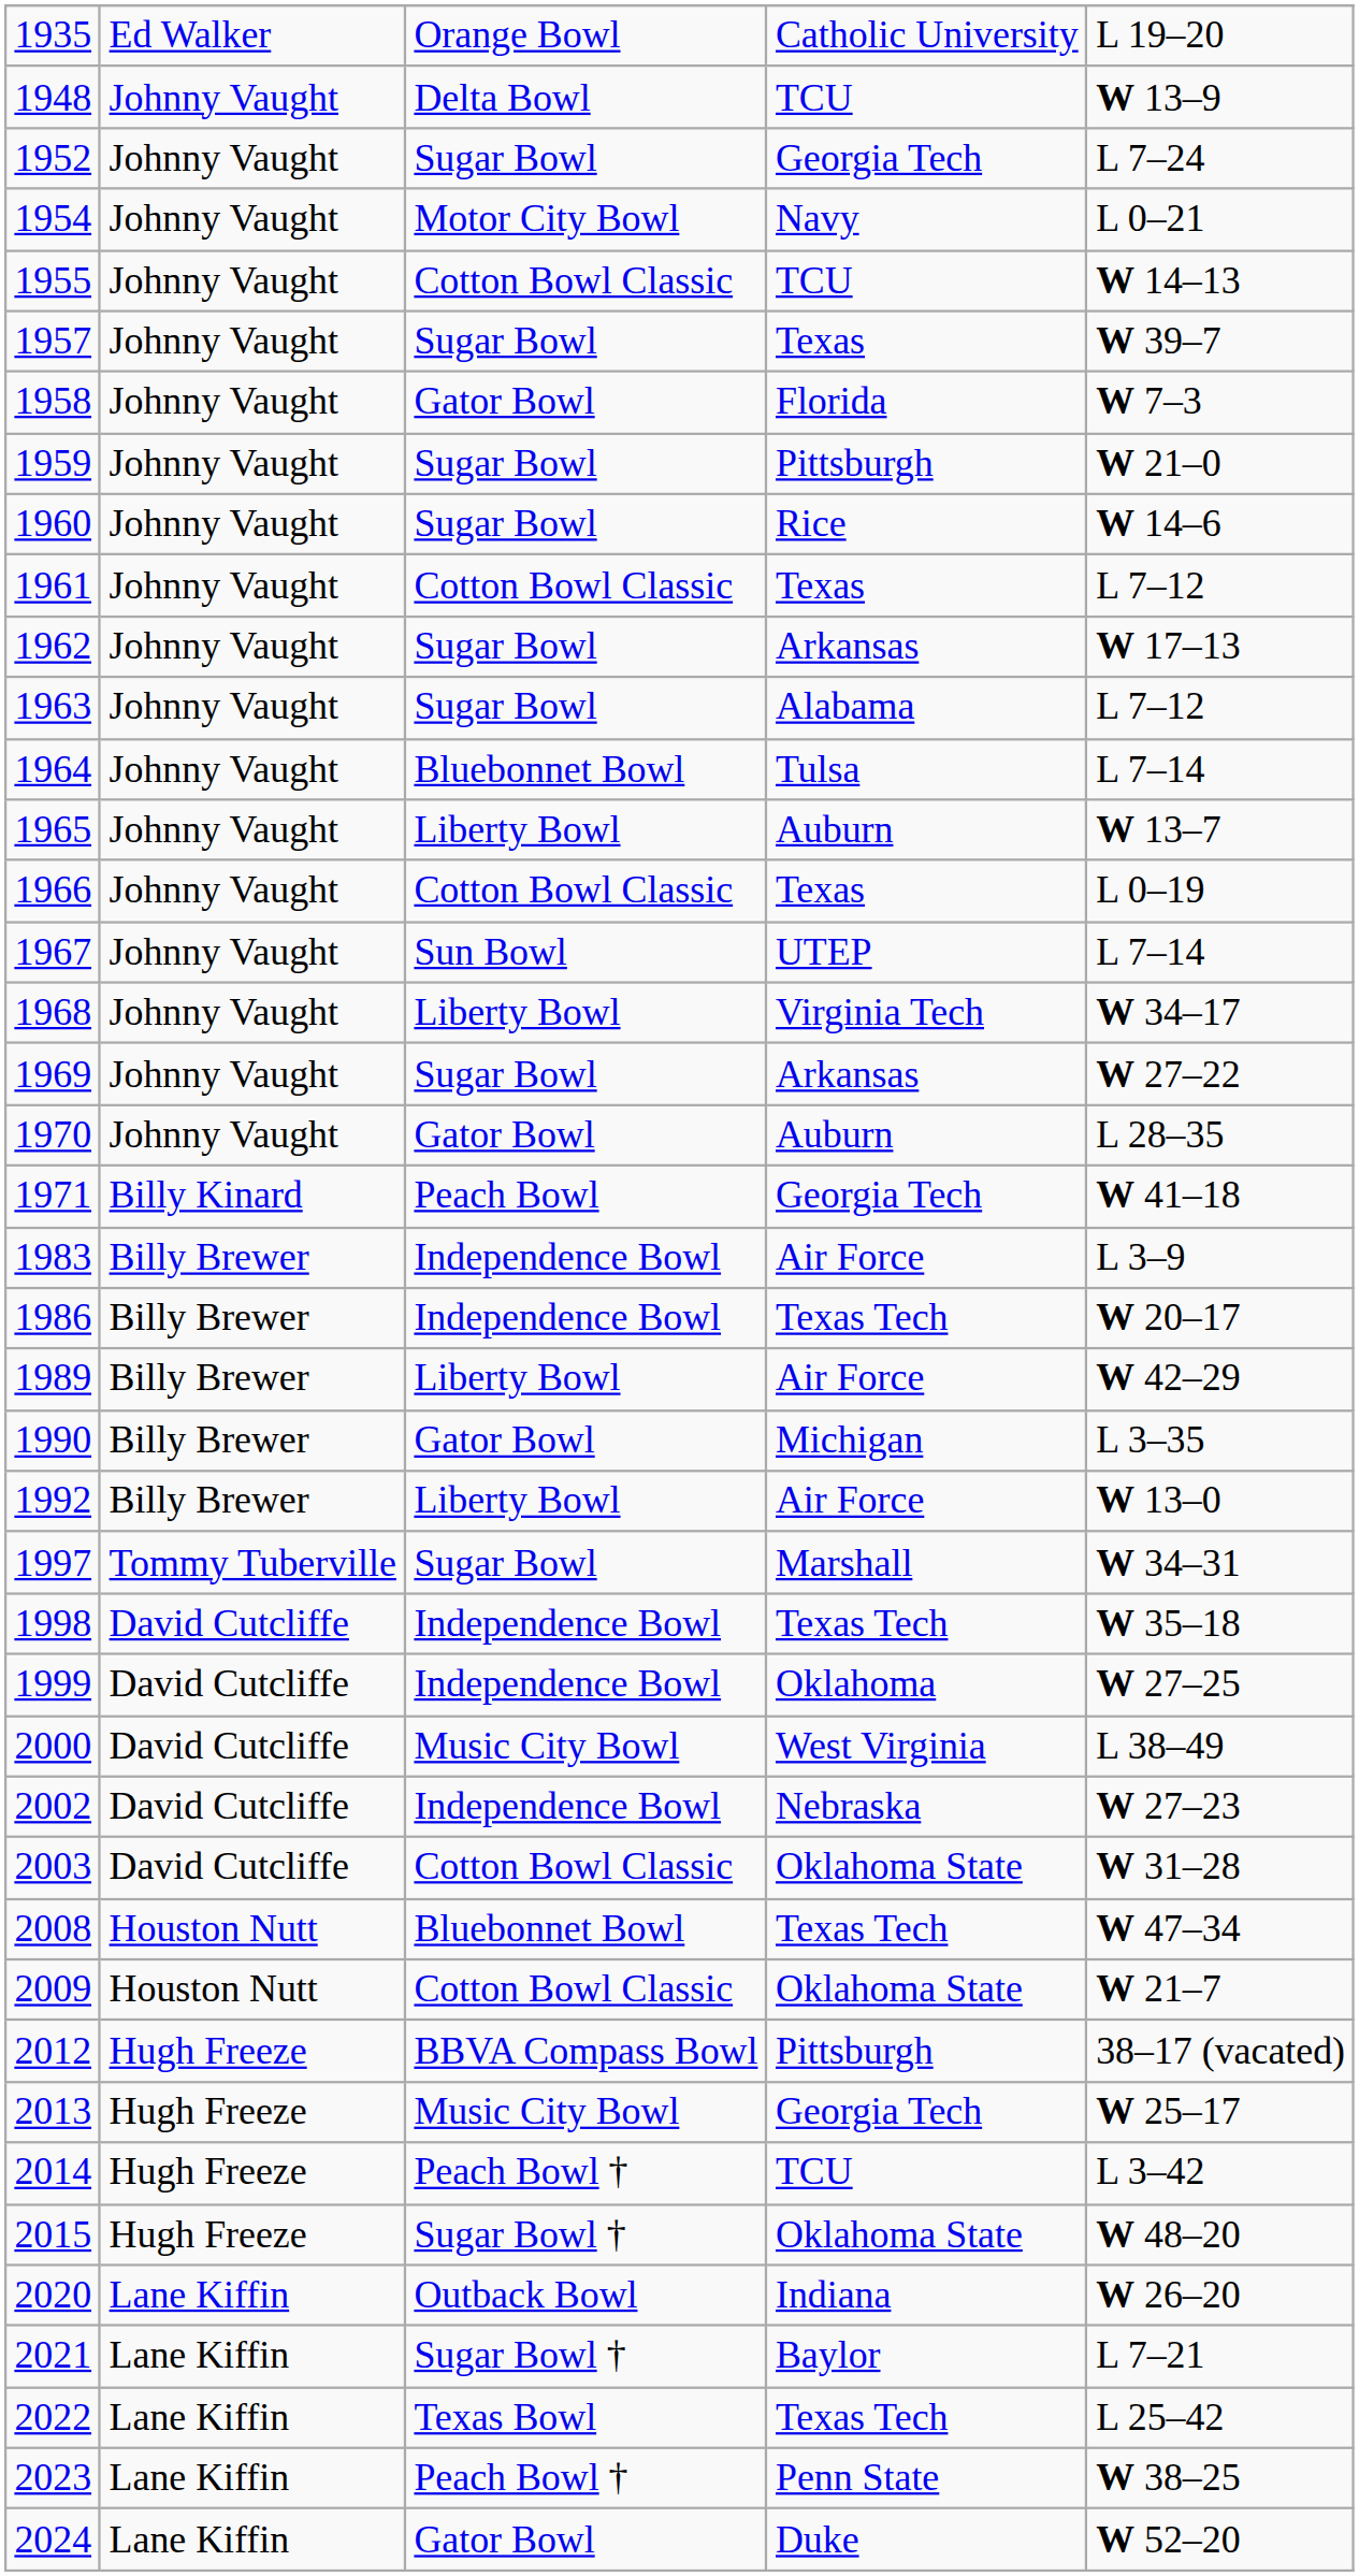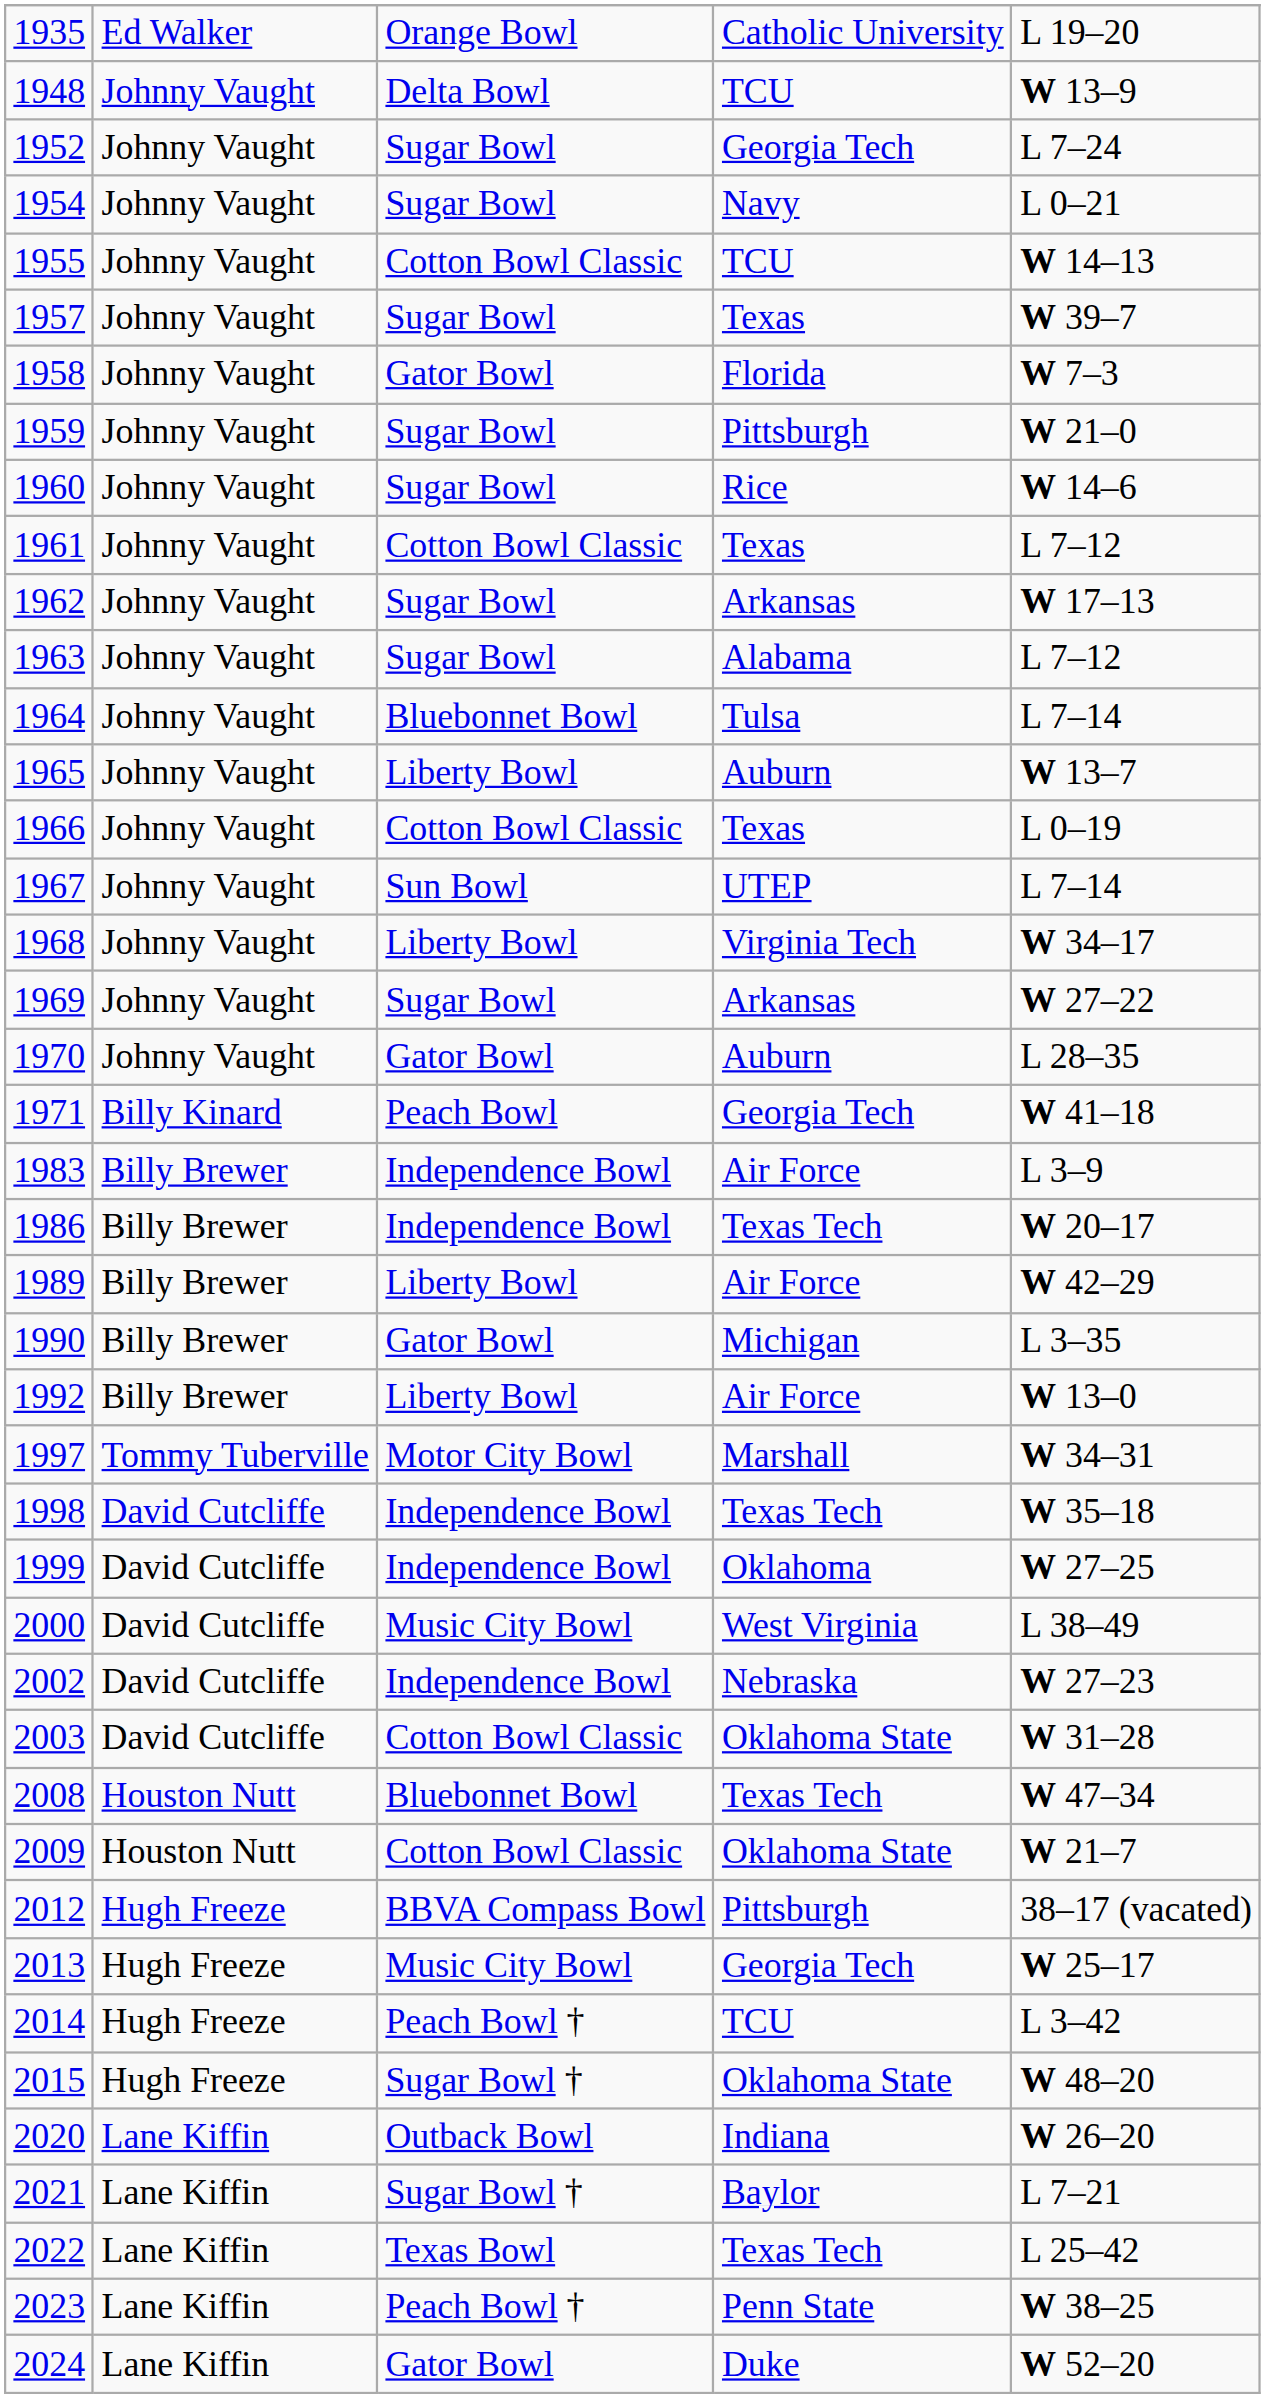1954 | column 3: Motor City Bowl -> Sugar Bowl
1997 | column 3: Sugar Bowl -> Motor City Bowl
